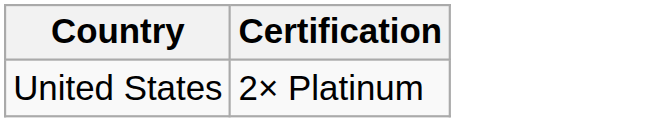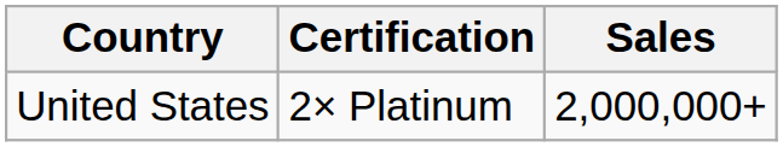+ column: Sales | 2,000,000+
